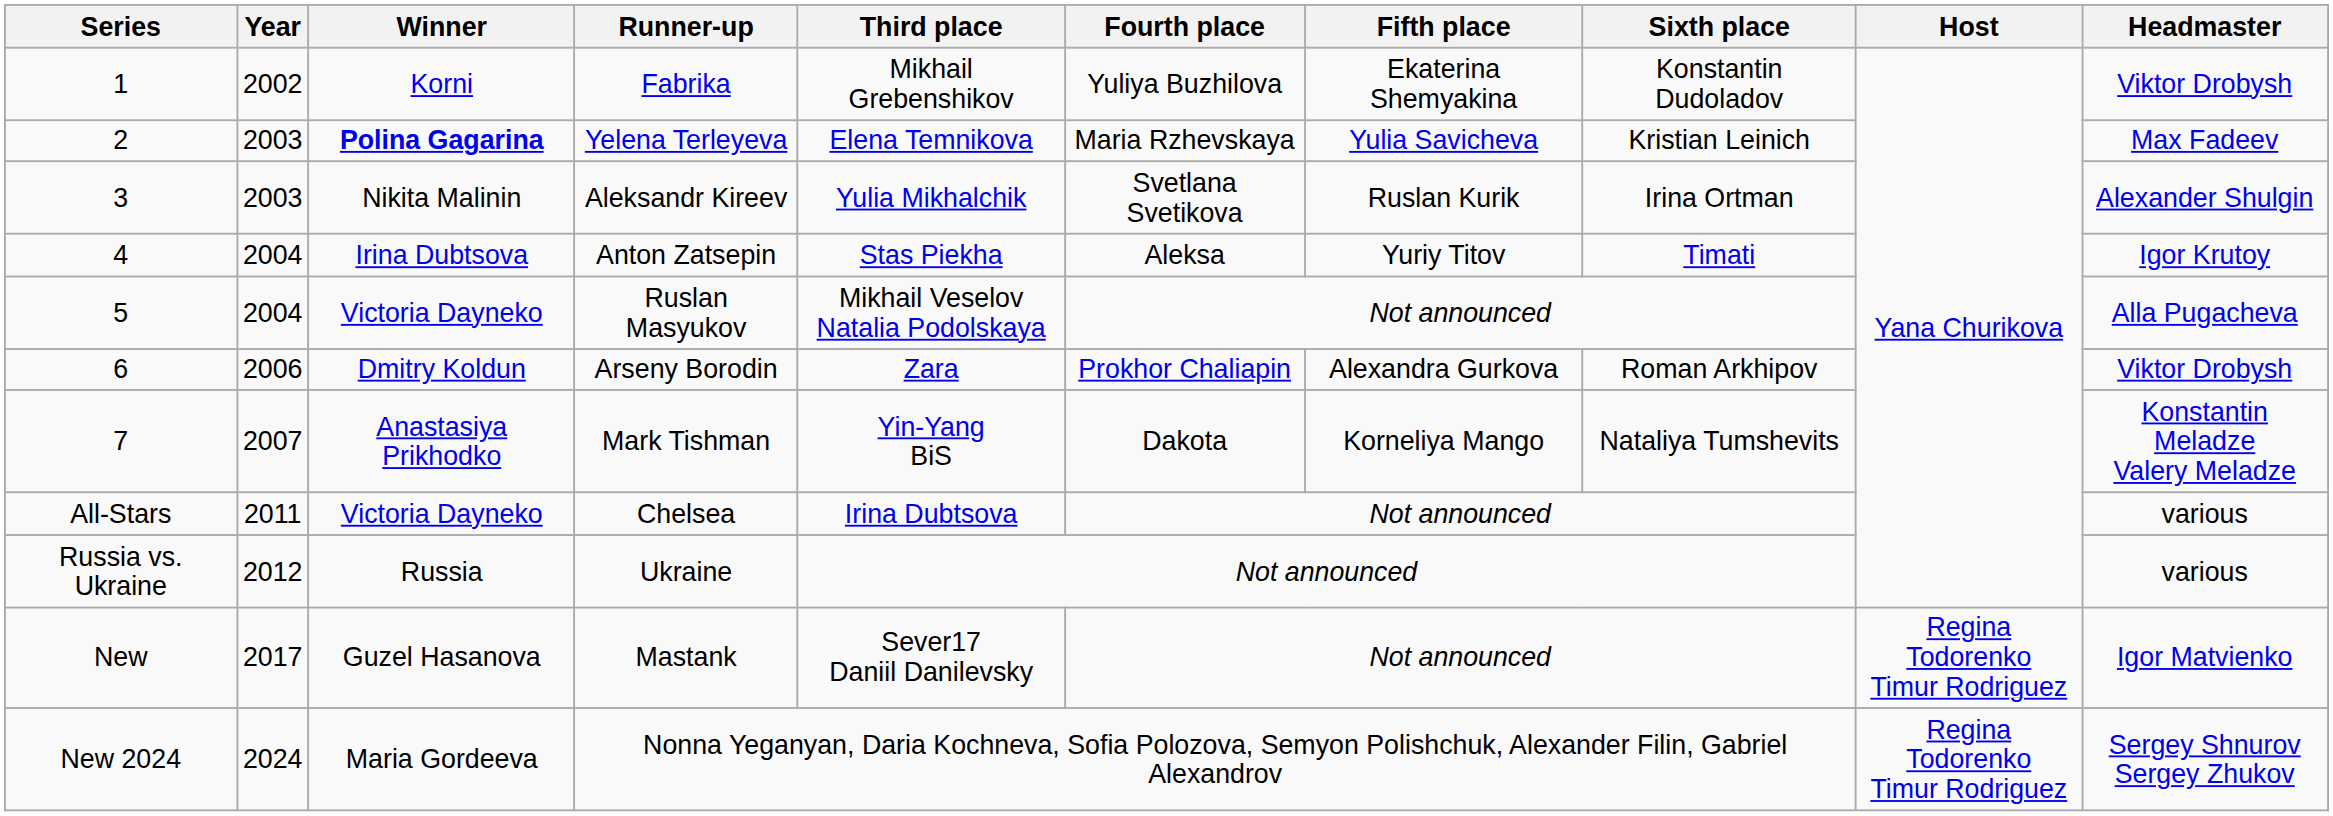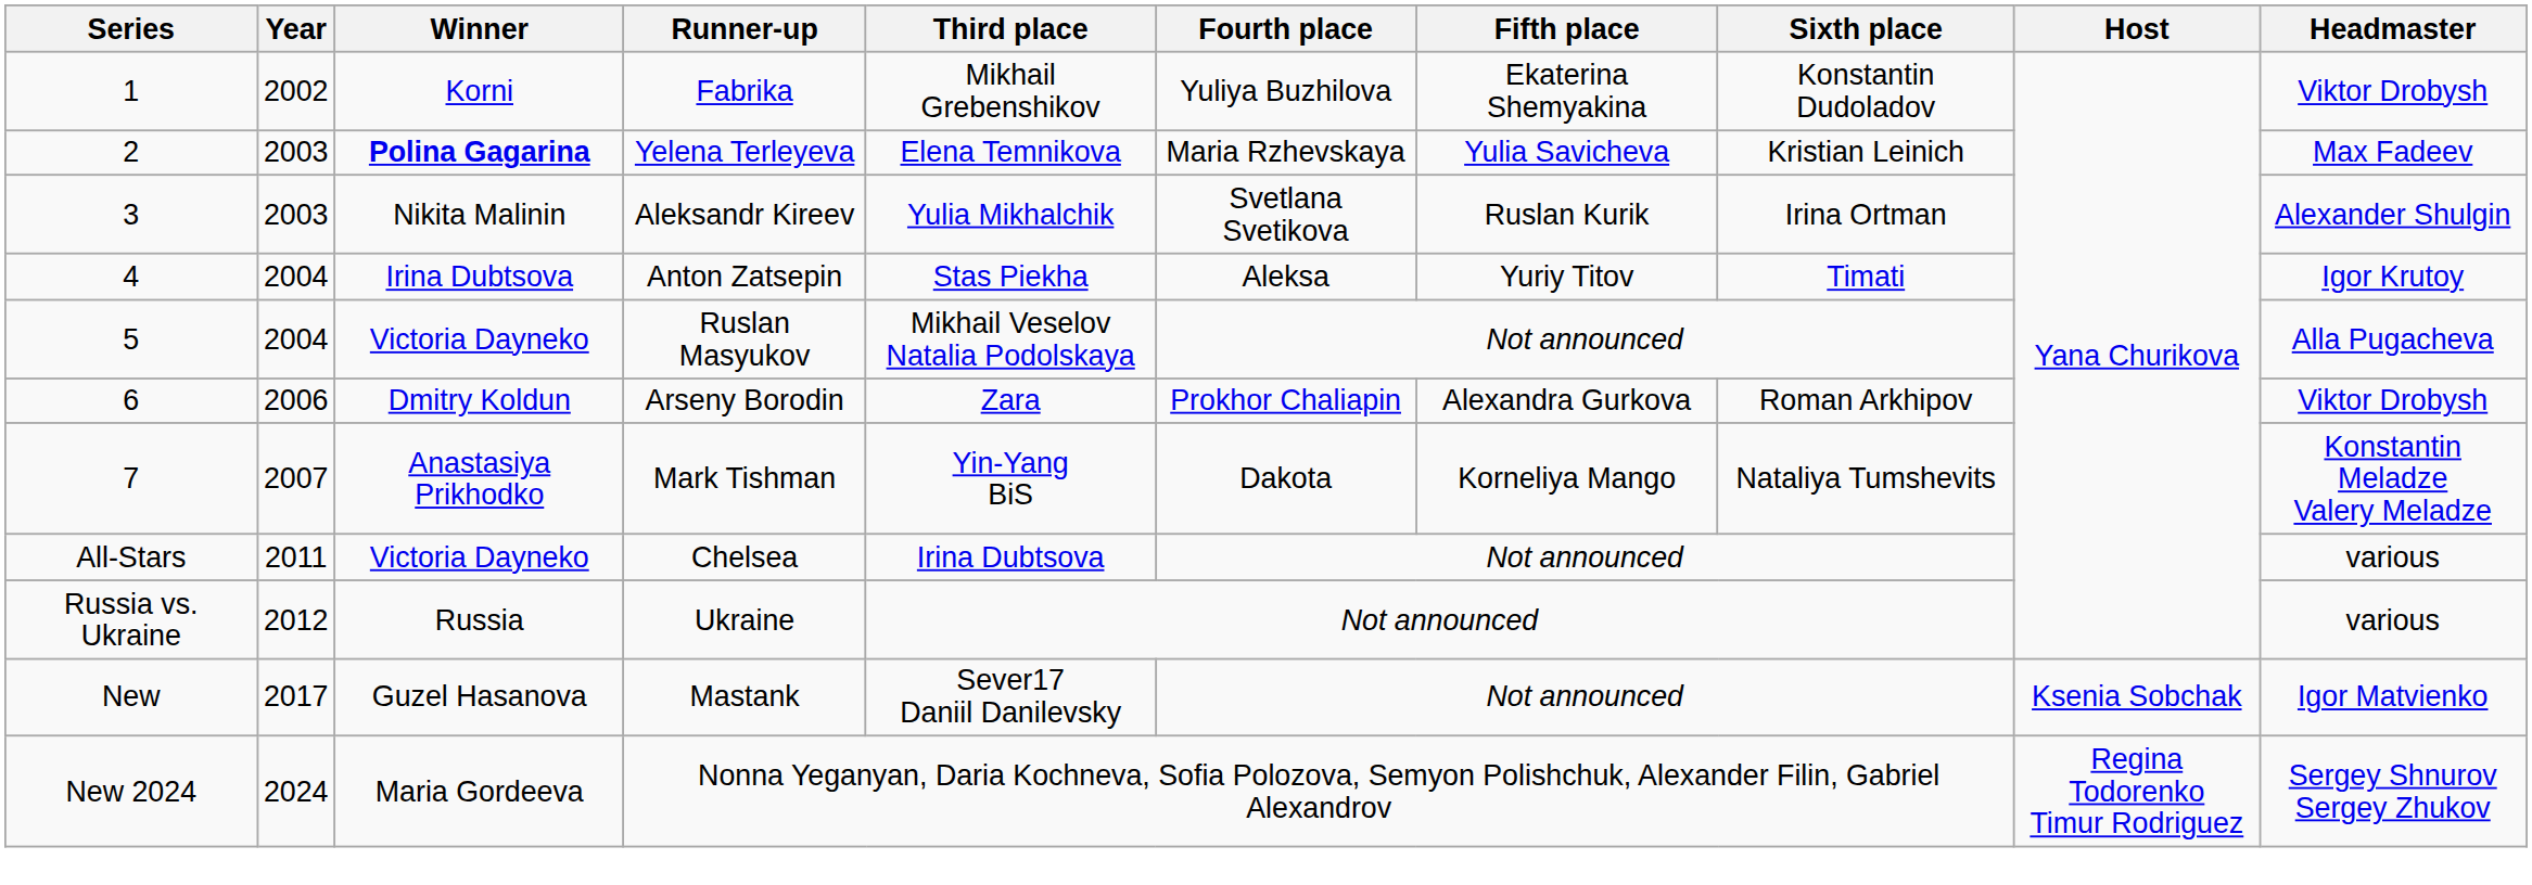Mastank | Host: Regina Todorenko Timur Rodriguez -> Ksenia Sobchak
